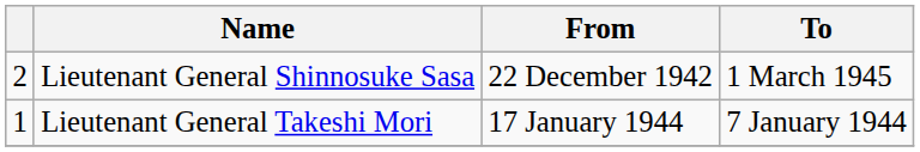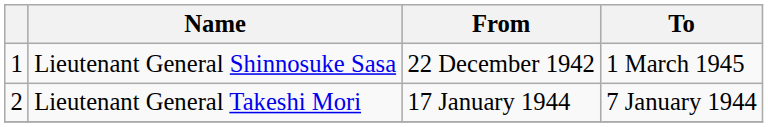Lieutenant General Shinnosuke Sasa | column 1: 2 -> 1
Lieutenant General Takeshi Mori | column 1: 1 -> 2
